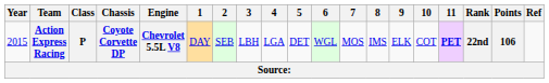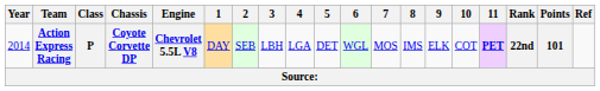Action Express Racing | Year: 2015 -> 2014
Action Express Racing | Points: 106 -> 101
